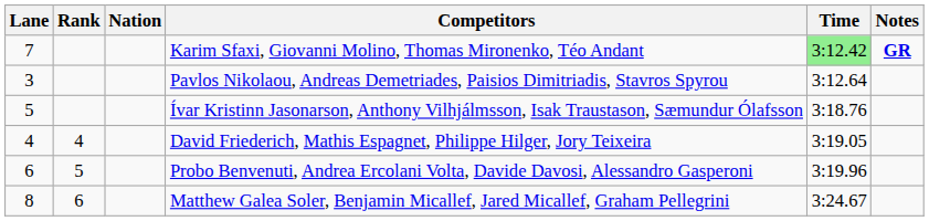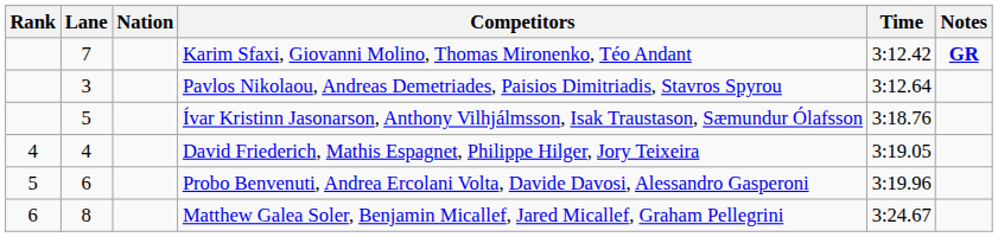columns swapped: Rank <-> Lane
Karim Sfaxi, Giovanni Molino, Thomas Mironenko, Téo Andant | Time: lightgreen background -> no background
